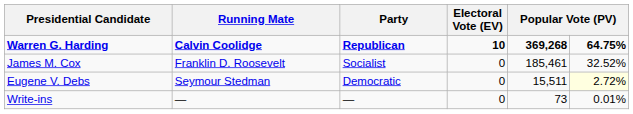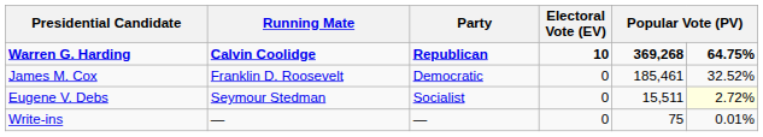James M. Cox | Party: Socialist -> Democratic
Eugene V. Debs | Party: Democratic -> Socialist
Write-ins | column 5: 73 -> 75
